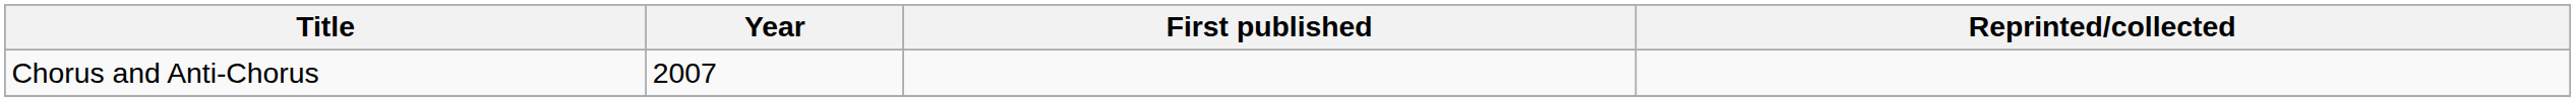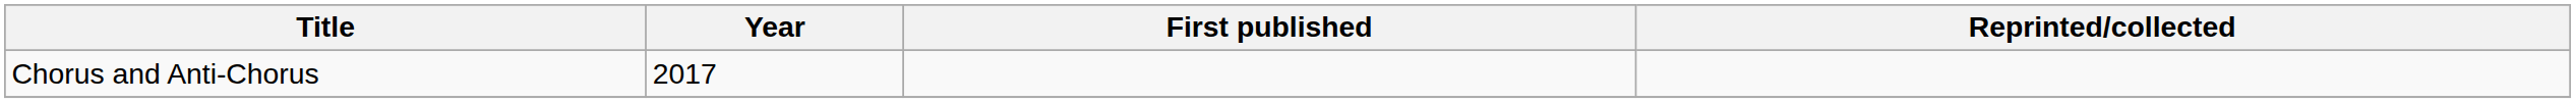Chorus and Anti-Chorus | Year: 2007 -> 2017
